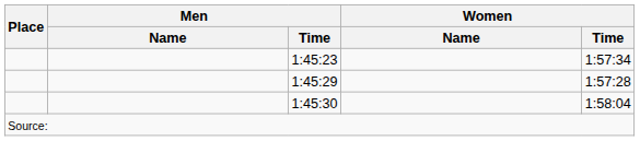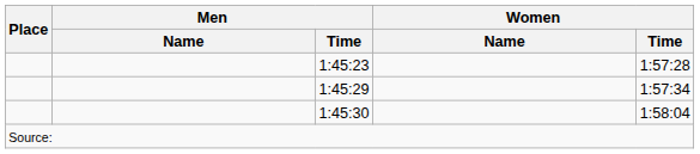1:45:23 | Women / Time: 1:57:34 -> 1:57:28
1:45:29 | Women / Time: 1:57:28 -> 1:57:34
